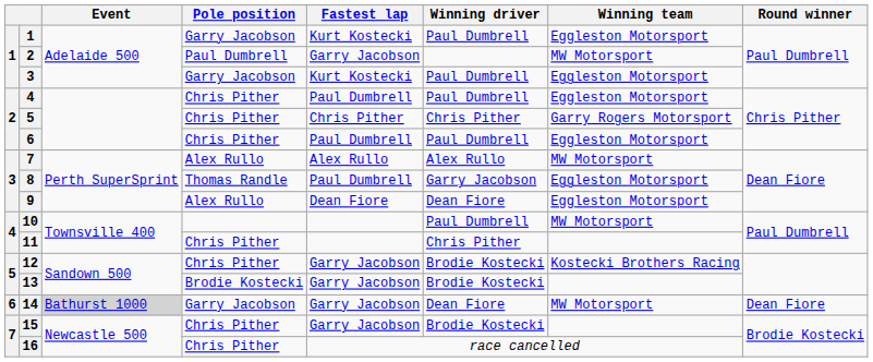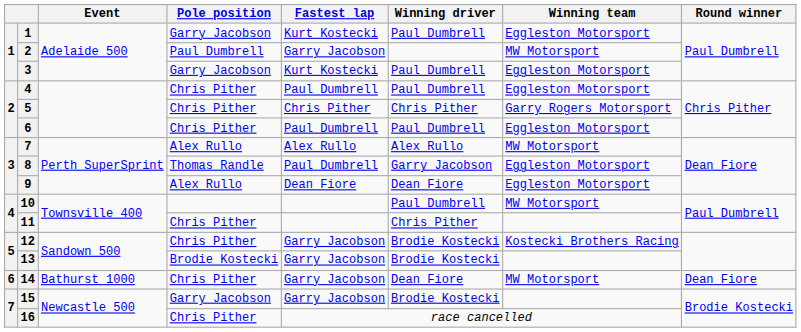14 | Event: lightgrey background -> no background
14 | Pole position: Garry Jacobson -> Chris Pither
15 | Pole position: Chris Pither -> Garry Jacobson
